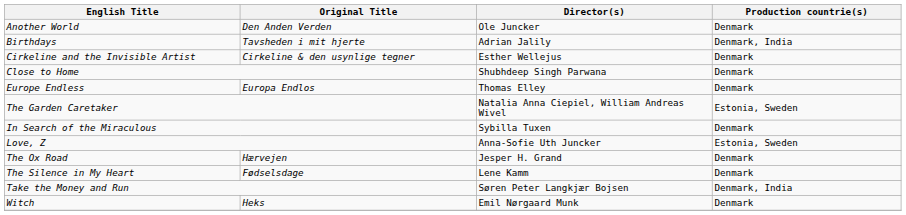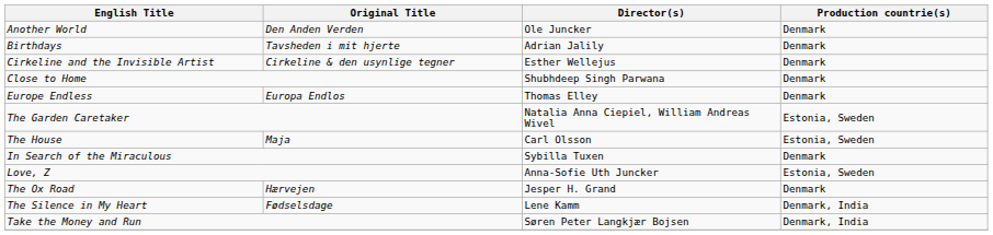Birthdays | Production countrie(s): Denmark, India -> Denmark
+ row: The House | Maja | Carl Olsson | Estonia, Sweden
The Silence in My Heart | Production countrie(s): Denmark -> Denmark, India
- row: Witch | Heks | Emil Nørgaard Munk | Denmark
